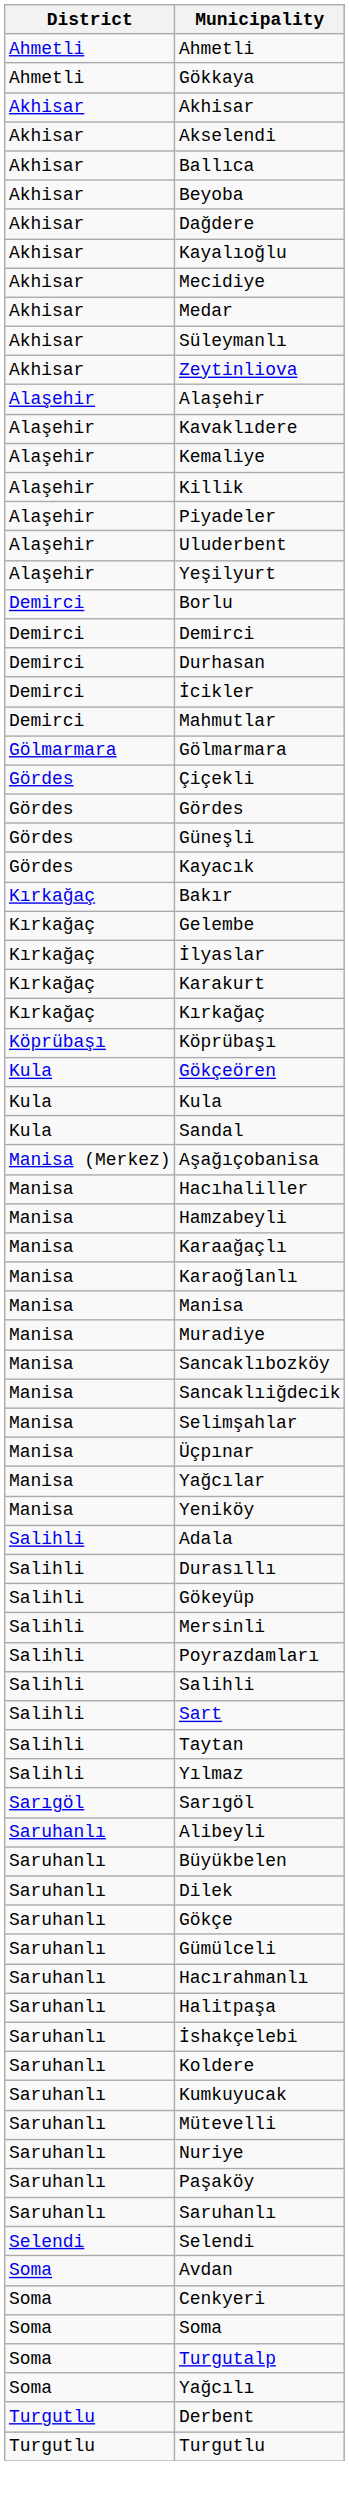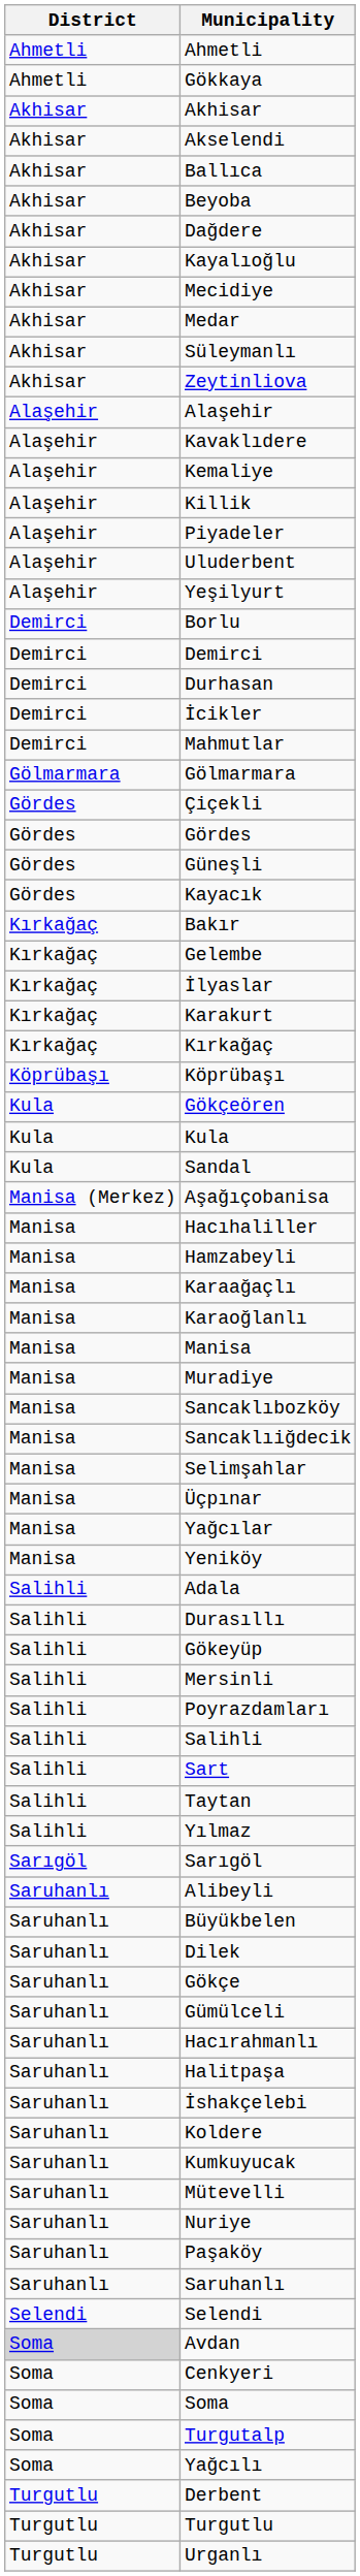Avdan | District: no background -> lightgrey background
+ row: Turgutlu | Urganlı
